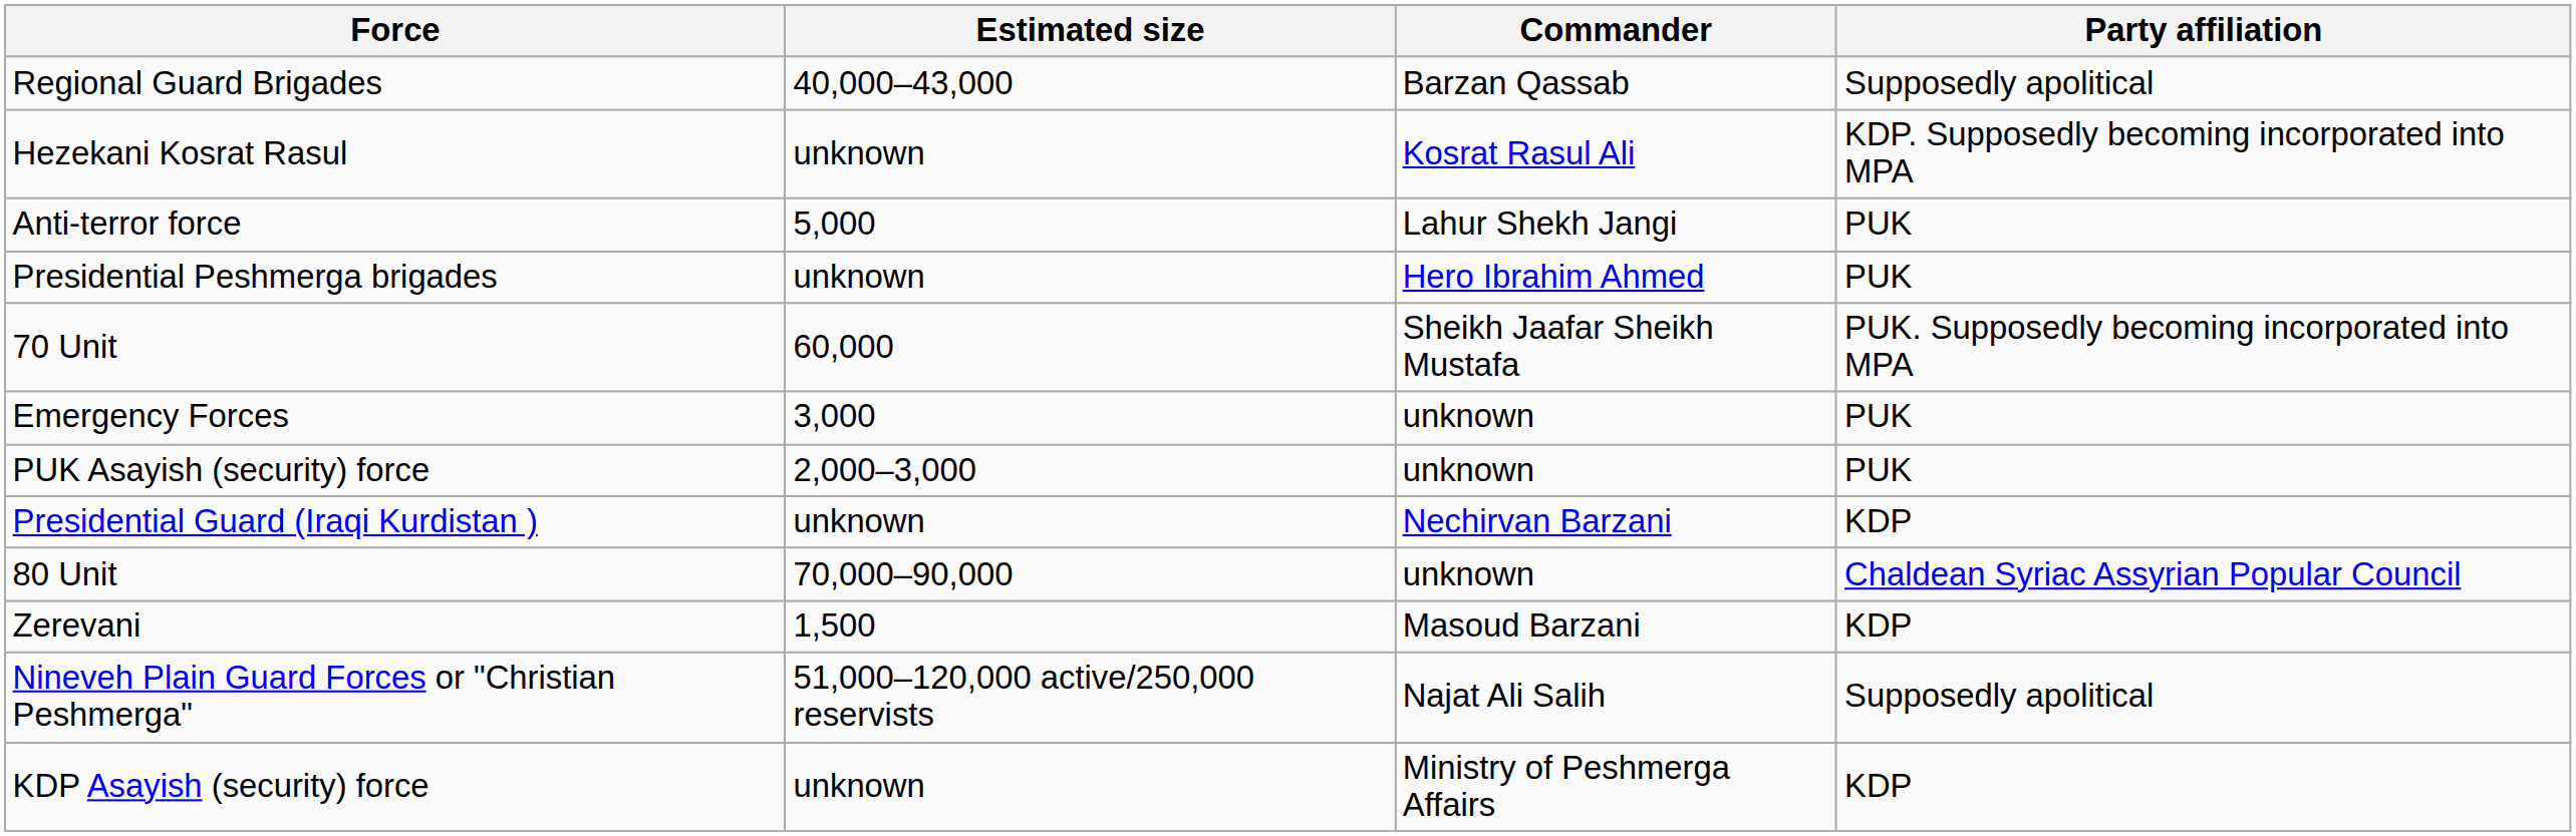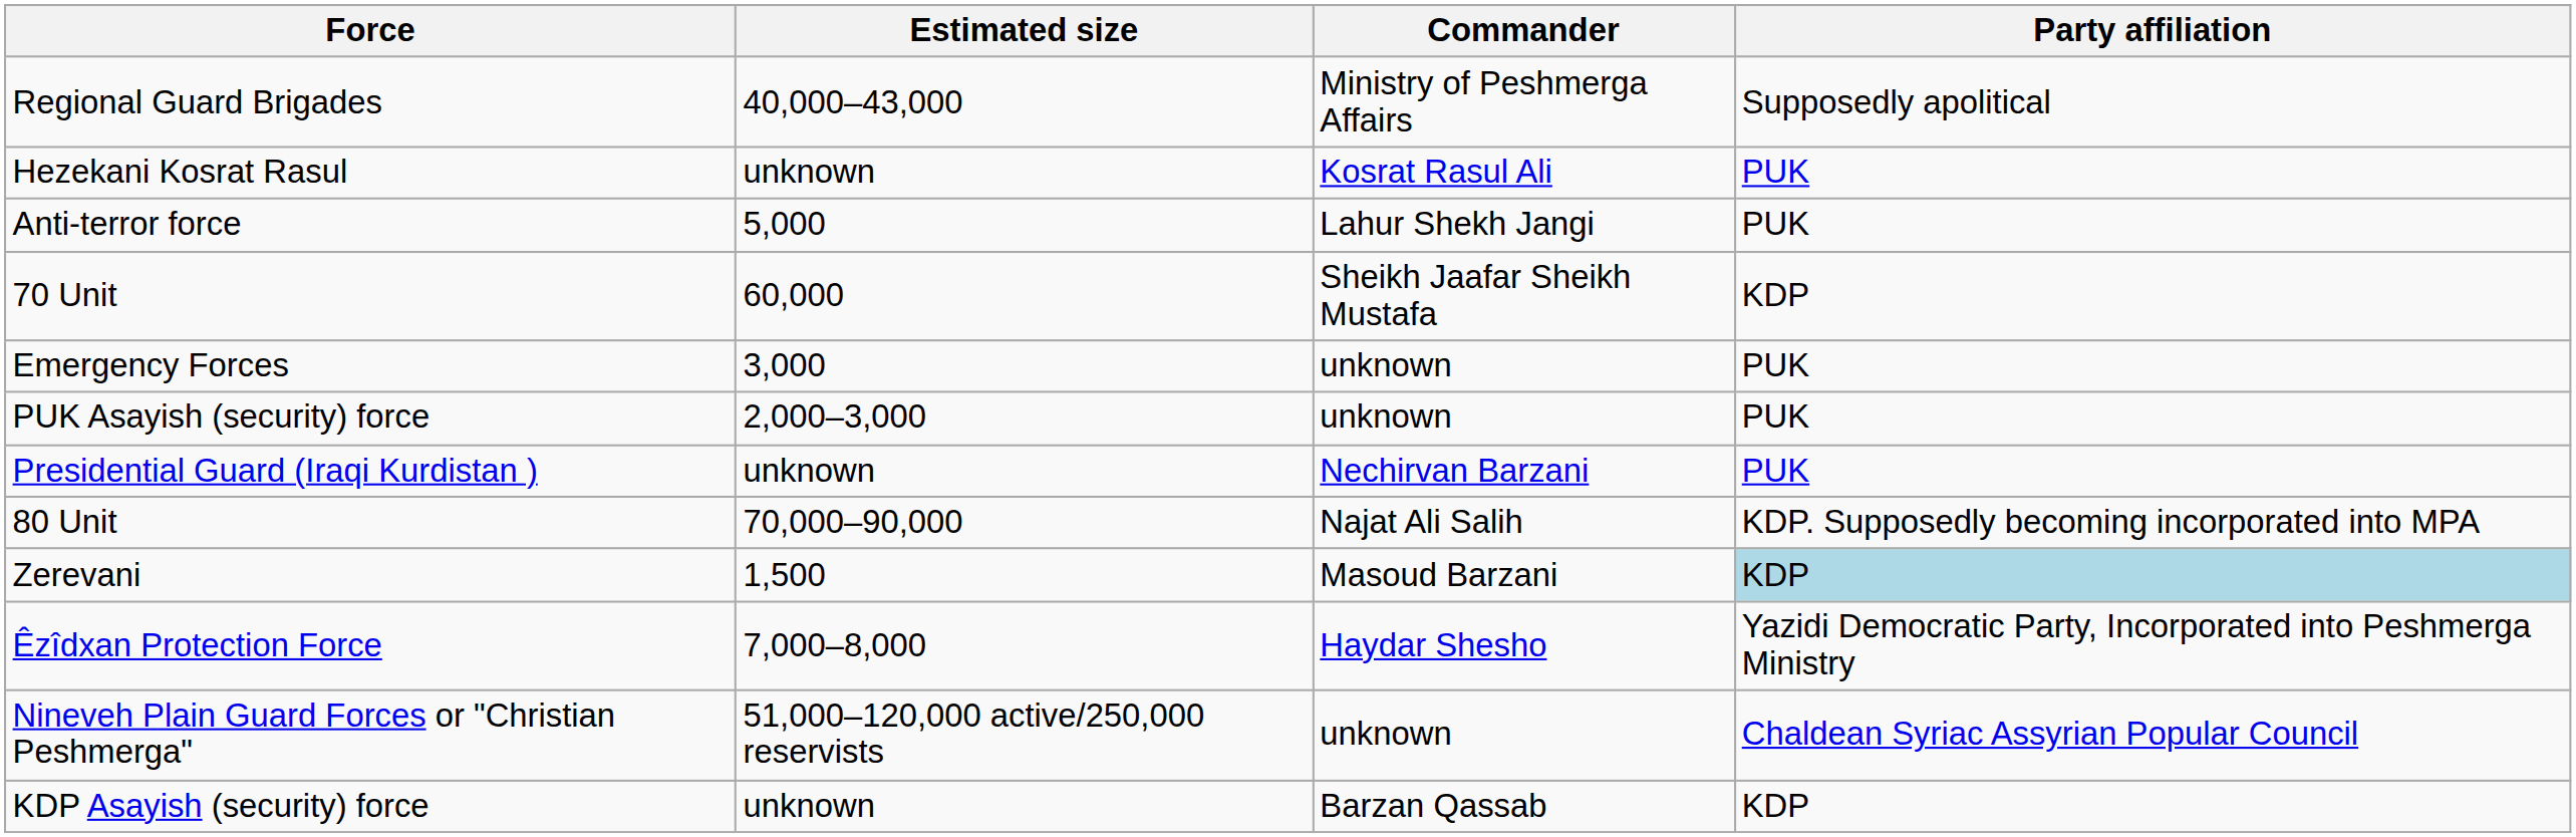Regional Guard Brigades | Commander: Barzan Qassab -> Ministry of Peshmerga Affairs
Hezekani Kosrat Rasul | Party affiliation: KDP. Supposedly becoming incorporated into MPA -> PUK
- row: Presidential Peshmerga brigades | unknown | Hero Ibrahim Ahmed | PUK
70 Unit | Party affiliation: PUK. Supposedly becoming incorporated into MPA -> KDP
Presidential Guard (Iraqi Kurdistan ) | Party affiliation: KDP -> PUK
80 Unit | Commander: unknown -> Najat Ali Salih
80 Unit | Party affiliation: Chaldean Syriac Assyrian Popular Council -> KDP. Supposedly becoming incorporated into MPA
Zerevani | Party affiliation: no background -> lightblue background
+ row: Êzîdxan Protection Force | 7,000–8,000 | Haydar Shesho | Yazidi Democratic Party, Incorporated into Peshmerga Ministry
Nineveh Plain Guard Forces or "Christian Peshmerga" | Commander: Najat Ali Salih -> unknown
Nineveh Plain Guard Forces or "Christian Peshmerga" | Party affiliation: Supposedly apolitical -> Chaldean Syriac Assyrian Popular Council
KDP Asayish (security) force | Commander: Ministry of Peshmerga Affairs -> Barzan Qassab
